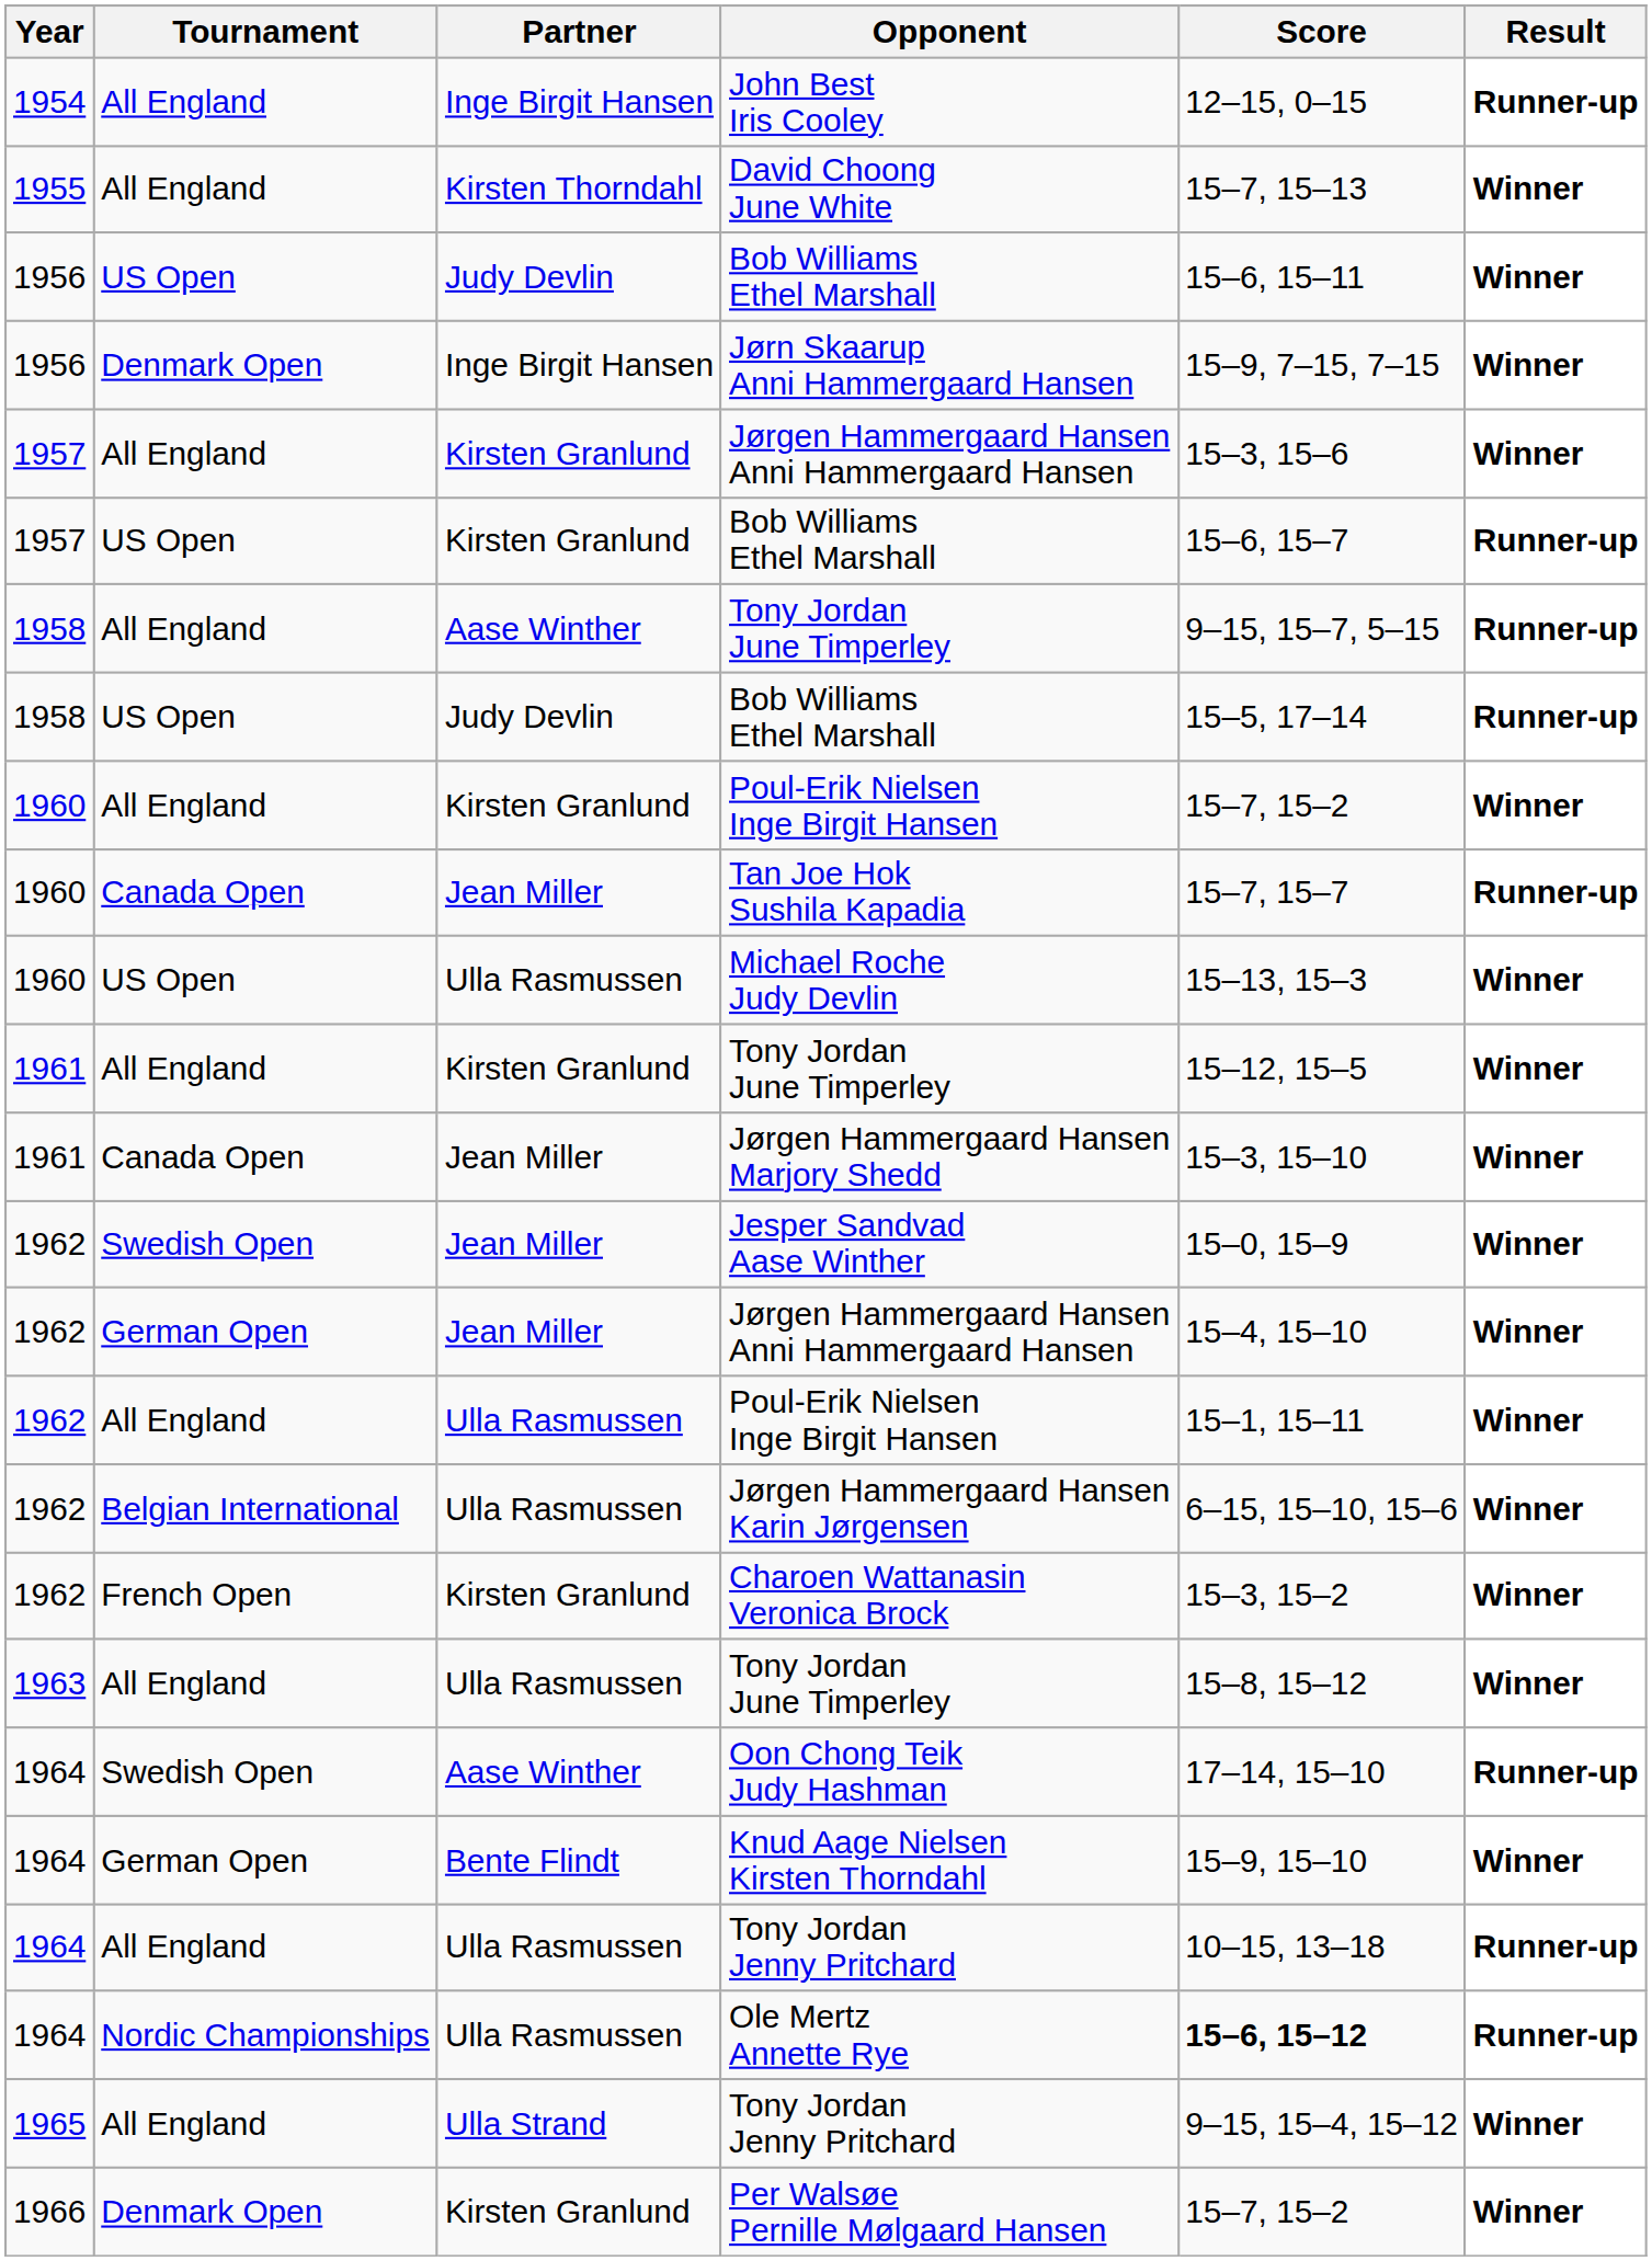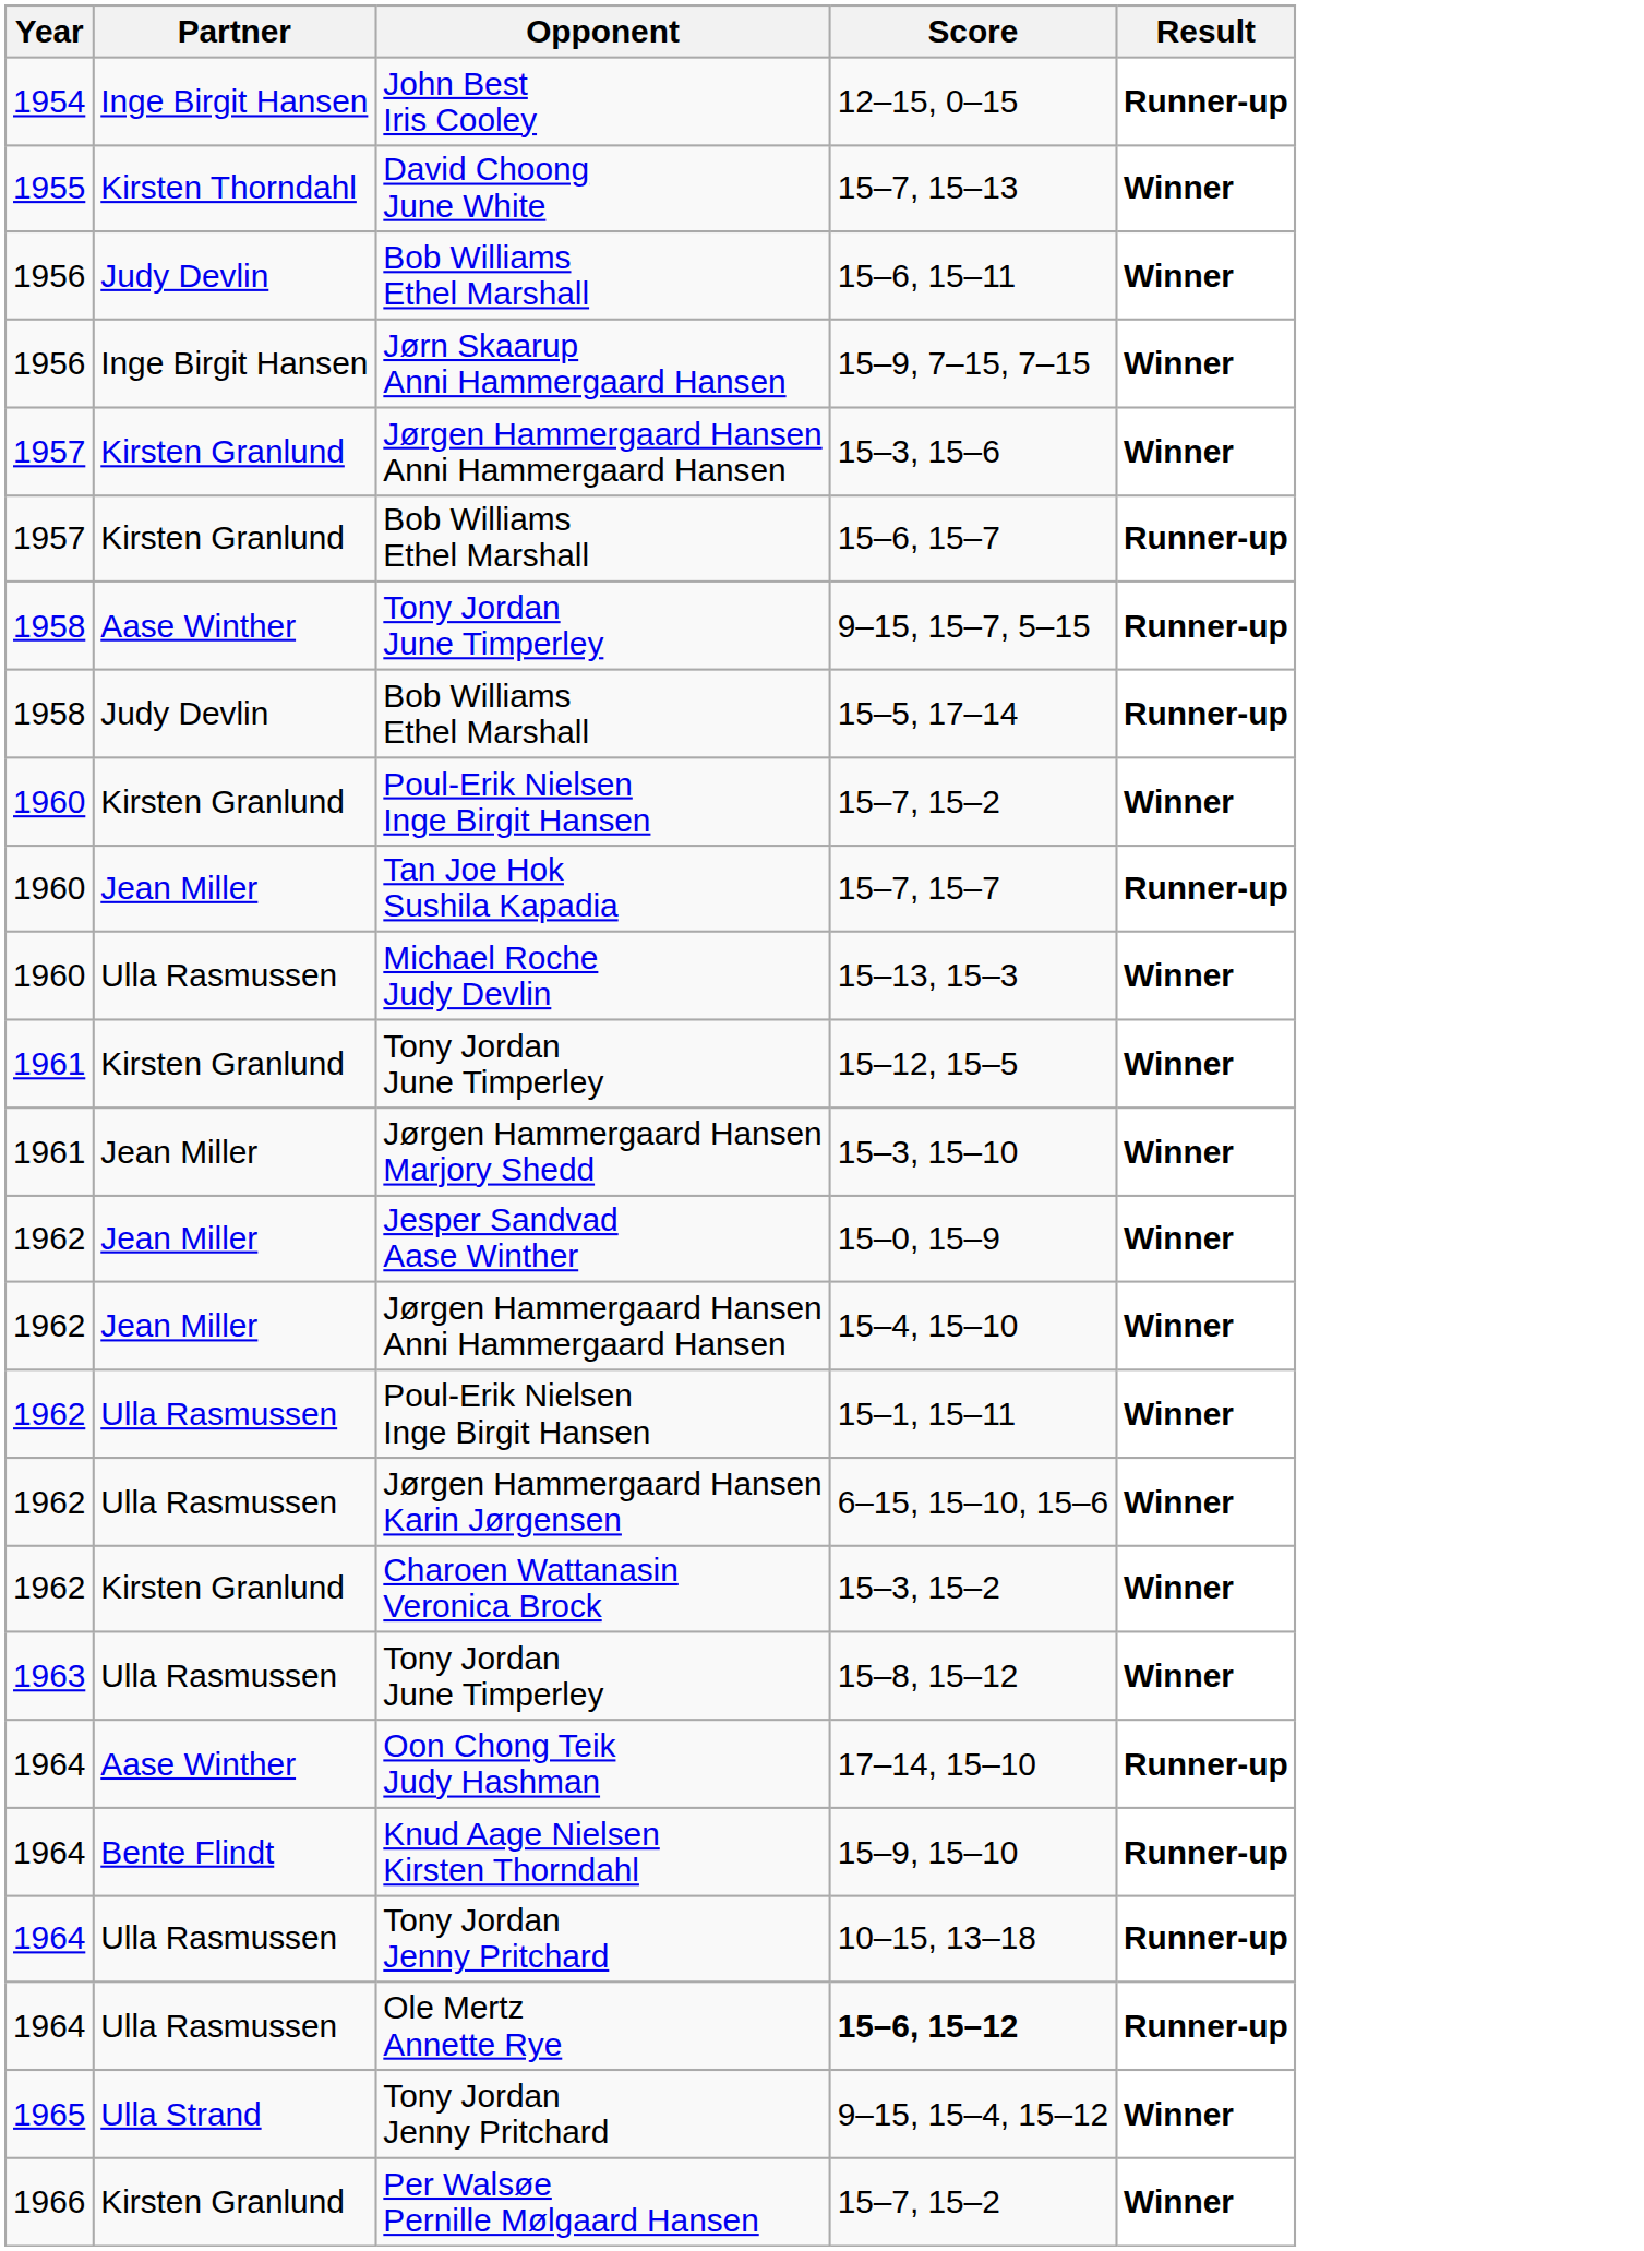- column: Tournament | All England | All England | US Open | Denmark Open | All England | US Open | All England | US Open | All England | Canada Open | US Open | All England | Canada Open | Swedish Open | German Open | All England | Belgian International | French Open | All England | Swedish Open | German Open | All England | Nordic Championships | All England | Denmark Open
Knud Aage Nielsen Kirsten Thorndahl | Result: Winner -> Runner-up
